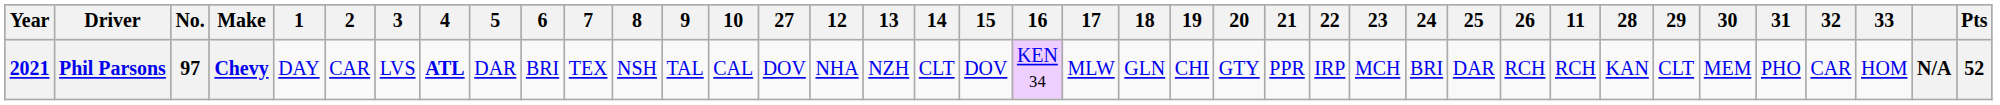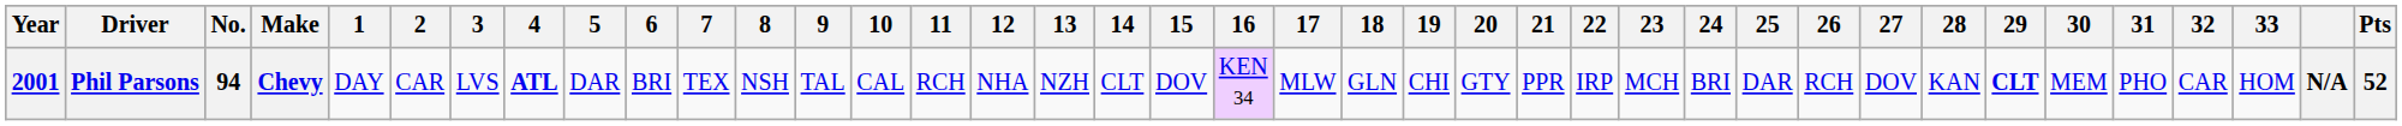columns swapped: 11 <-> 27
Phil Parsons | Year: 2021 -> 2001
Phil Parsons | No.: 97 -> 94
Phil Parsons | 29: normal -> bold
